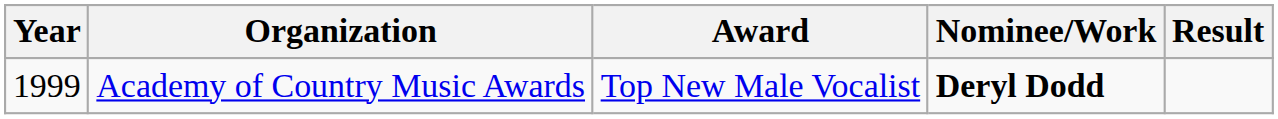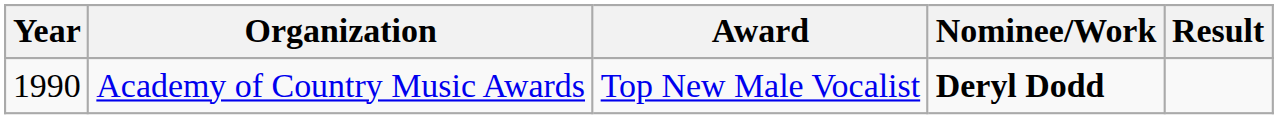Academy of Country Music Awards | Year: 1999 -> 1990
